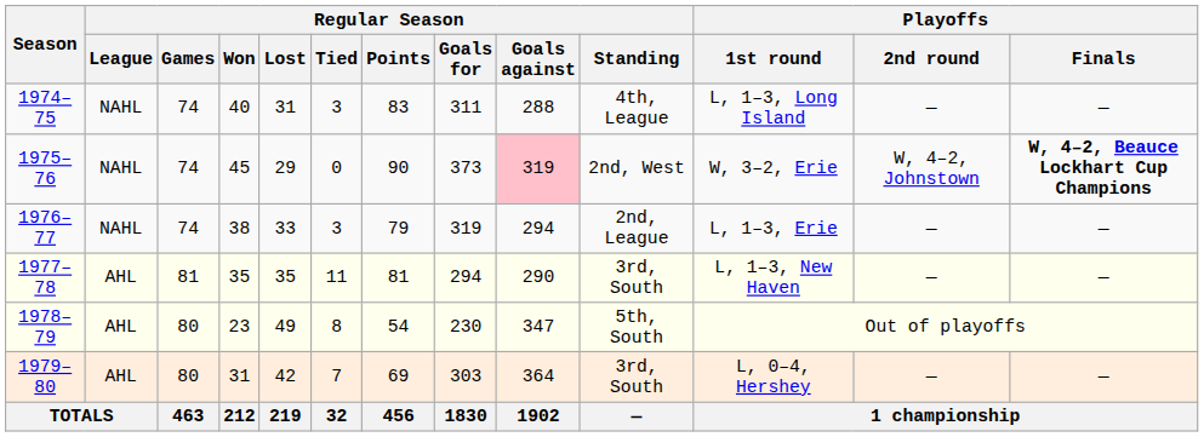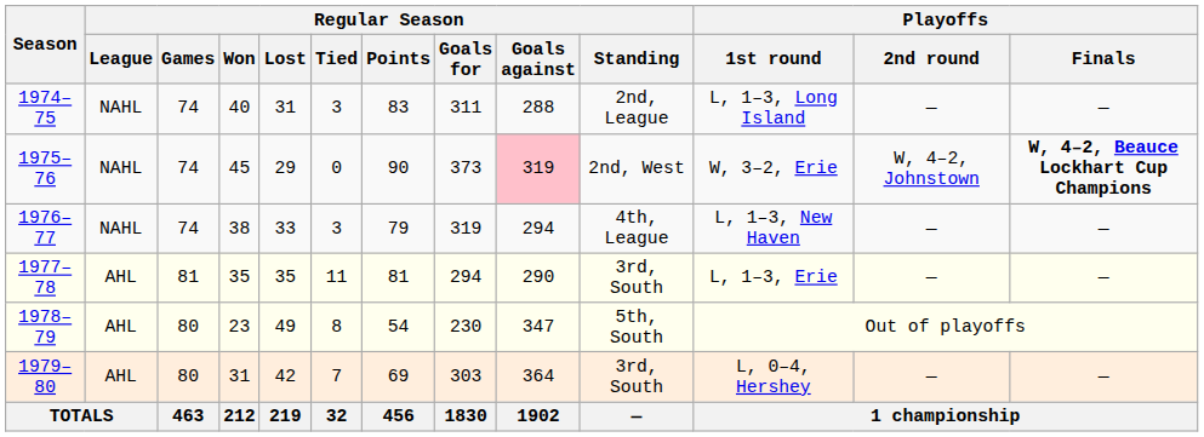1974–75 | Regular Season / Standing: 4th, League -> 2nd, League
1976–77 | Regular Season / Standing: 2nd, League -> 4th, League
1976–77 | Playoffs / 1st round: L, 1–3, Erie -> L, 1–3, New Haven
1977–78 | Playoffs / 1st round: L, 1–3, New Haven -> L, 1–3, Erie
